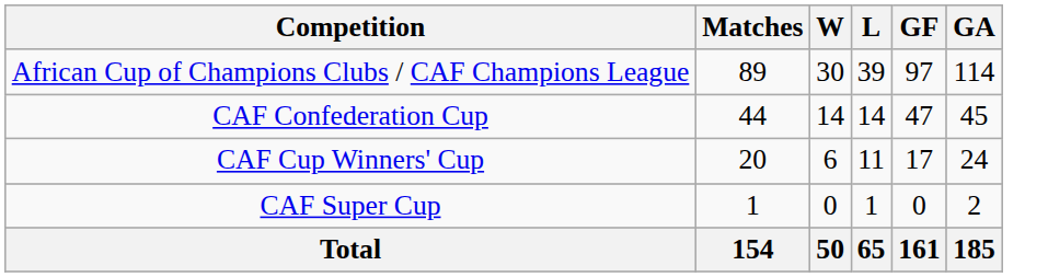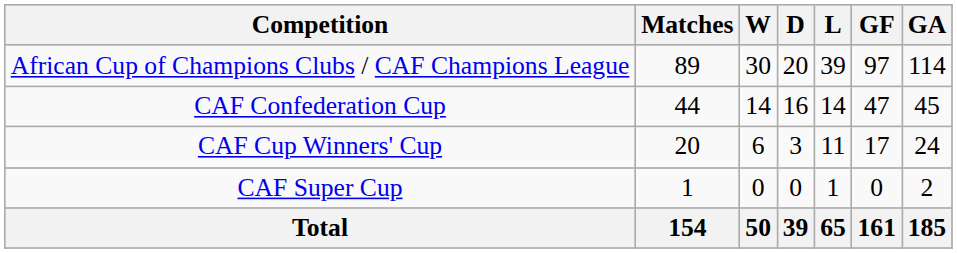+ column: D | 20 | 16 | 3 | 0 | 39
